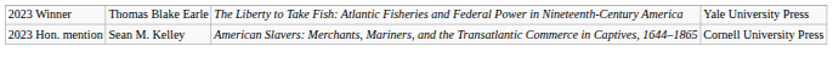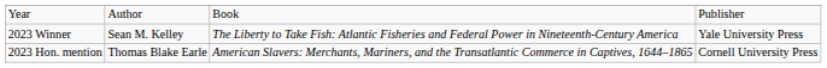+ row: Year | Author | Book | Publisher
2023 Winner | column 2: Thomas Blake Earle -> Sean M. Kelley
2023 Hon. mention | column 2: Sean M. Kelley -> Thomas Blake Earle
